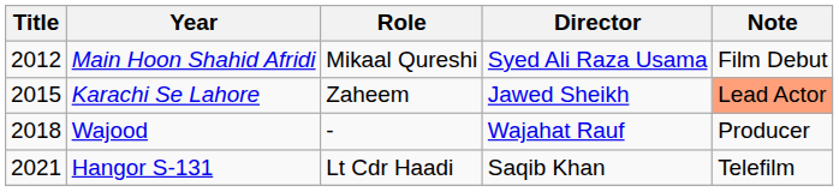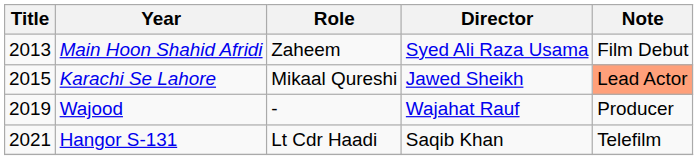Main Hoon Shahid Afridi | Title: 2012 -> 2013
Main Hoon Shahid Afridi | Role: Mikaal Qureshi -> Zaheem
Karachi Se Lahore | Role: Zaheem -> Mikaal Qureshi
Wajood | Title: 2018 -> 2019
